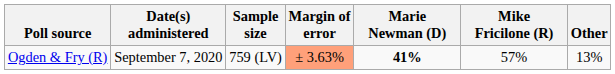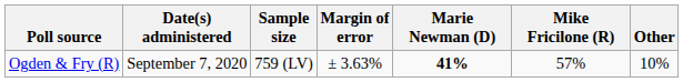Ogden & Fry (R) | Margin of error: lightsalmon background -> no background
Ogden & Fry (R) | Other: 13% -> 10%
